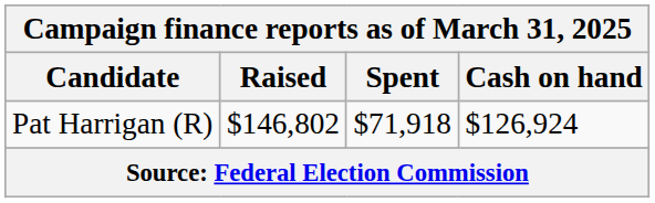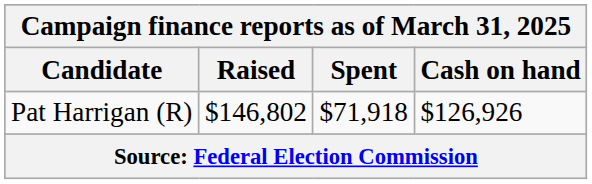Pat Harrigan (R) | Cash on hand: $126,924 -> $126,926
